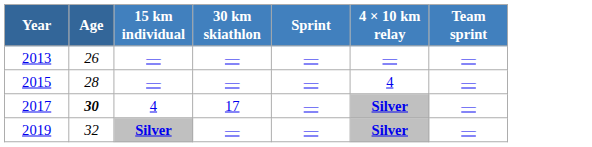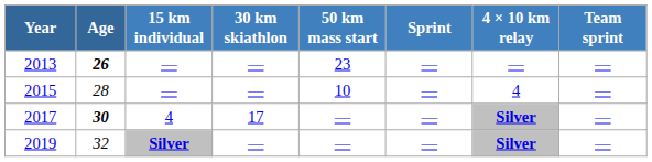+ column: 50 km mass start | 23 | 10 | — | —
2013 | Age: normal -> bold
